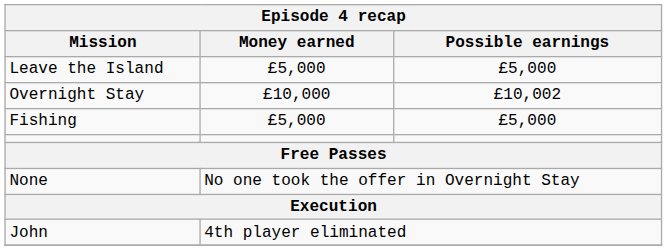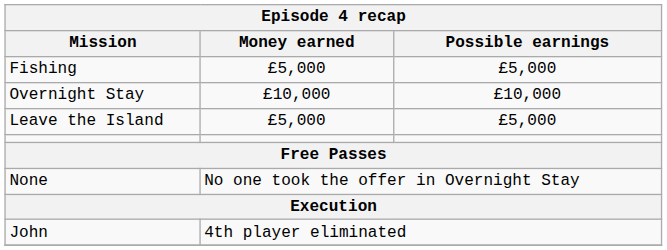rows swapped: Fishing <-> Leave the Island
Overnight Stay | Possible earnings: £10,002 -> £10,000
